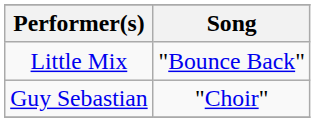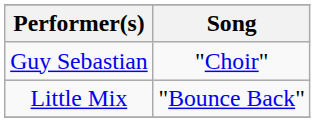rows swapped: Guy Sebastian <-> Little Mix
